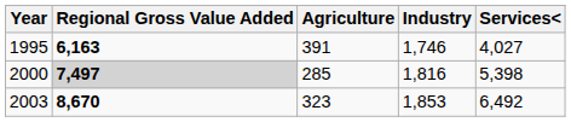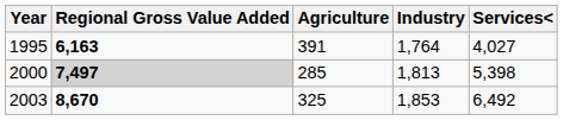1995 | Industry: 1,746 -> 1,764
2000 | Industry: 1,816 -> 1,813
2003 | Agriculture: 323 -> 325
